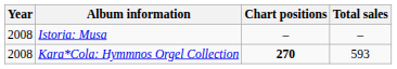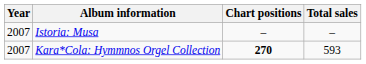Istoria: Musa | Year: 2008 -> 2007
Kara*Cola: Hymmnos Orgel Collection | Year: 2008 -> 2007
